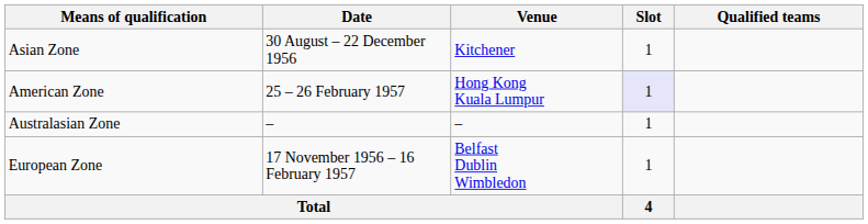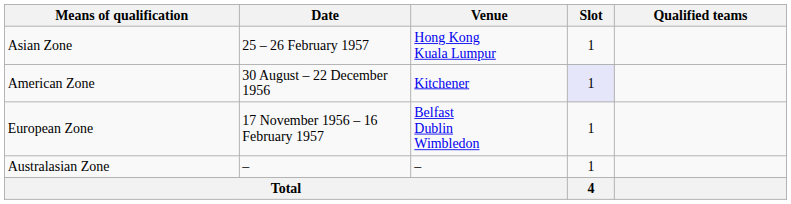Asian Zone | Date: 30 August – 22 December 1956 -> 25 – 26 February 1957
Asian Zone | Venue: Kitchener -> Hong Kong Kuala Lumpur
American Zone | Date: 25 – 26 February 1957 -> 30 August – 22 December 1956
American Zone | Venue: Hong Kong Kuala Lumpur -> Kitchener
rows swapped: European Zone <-> Australasian Zone
